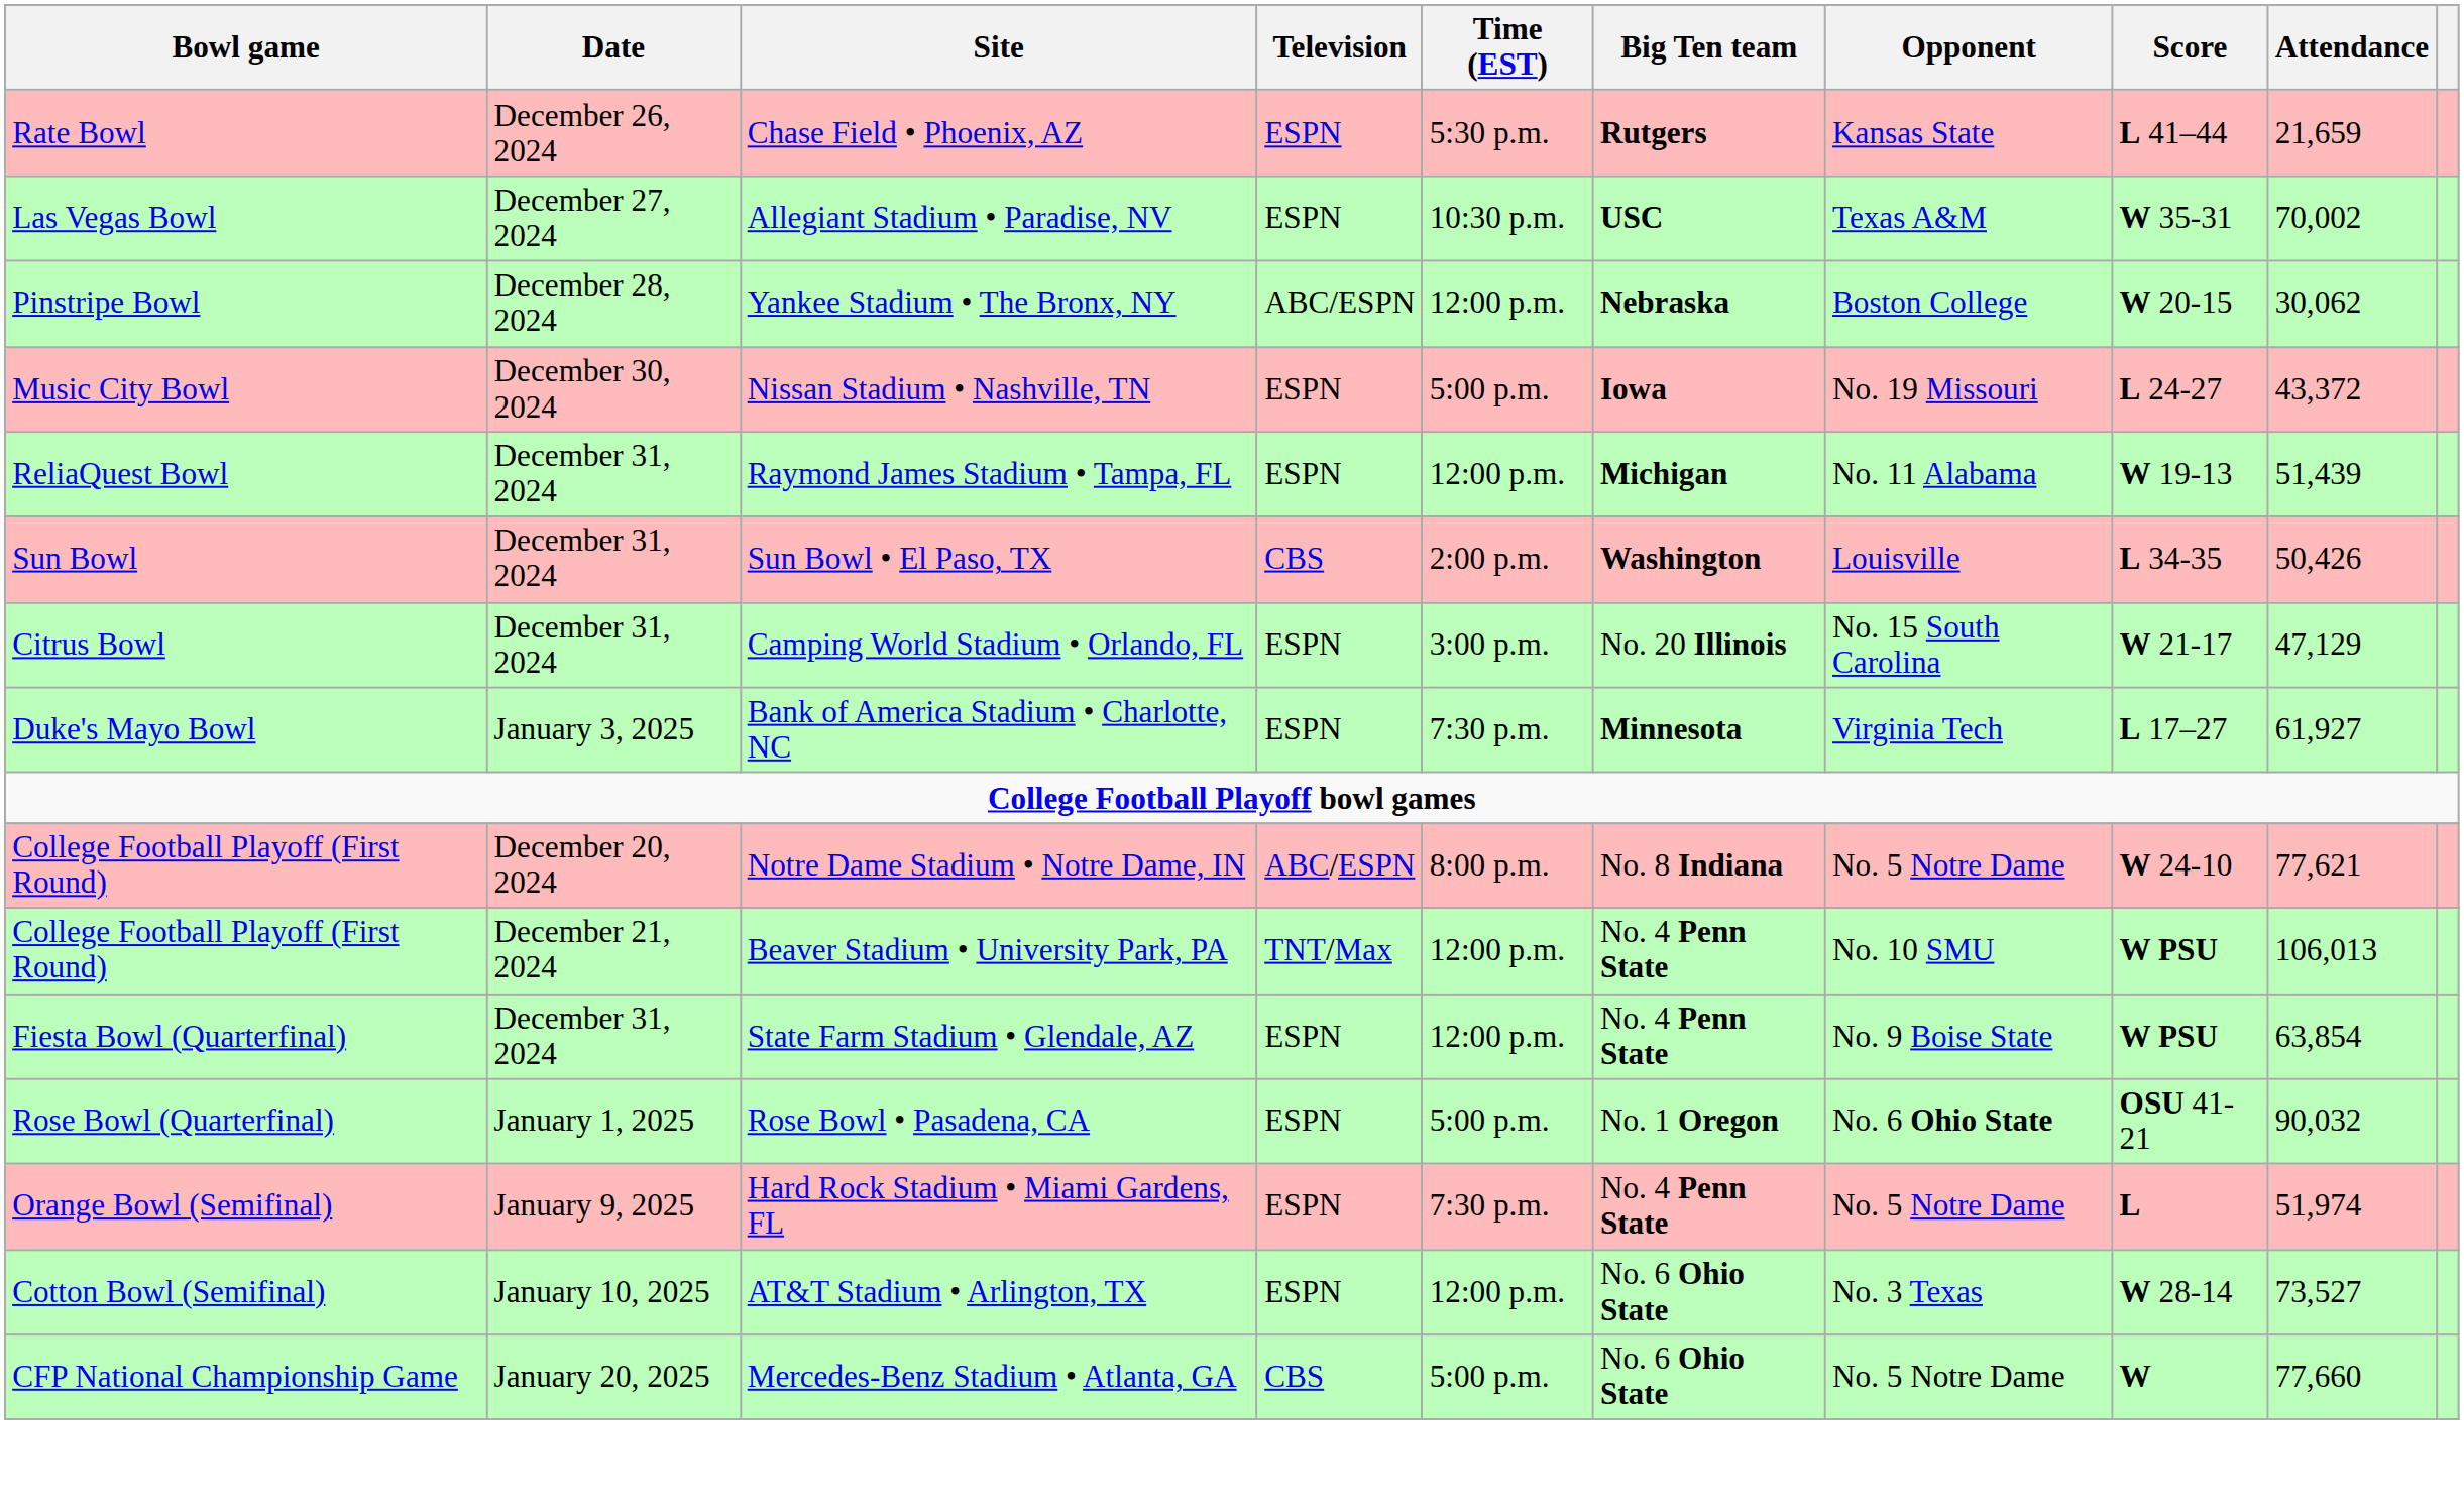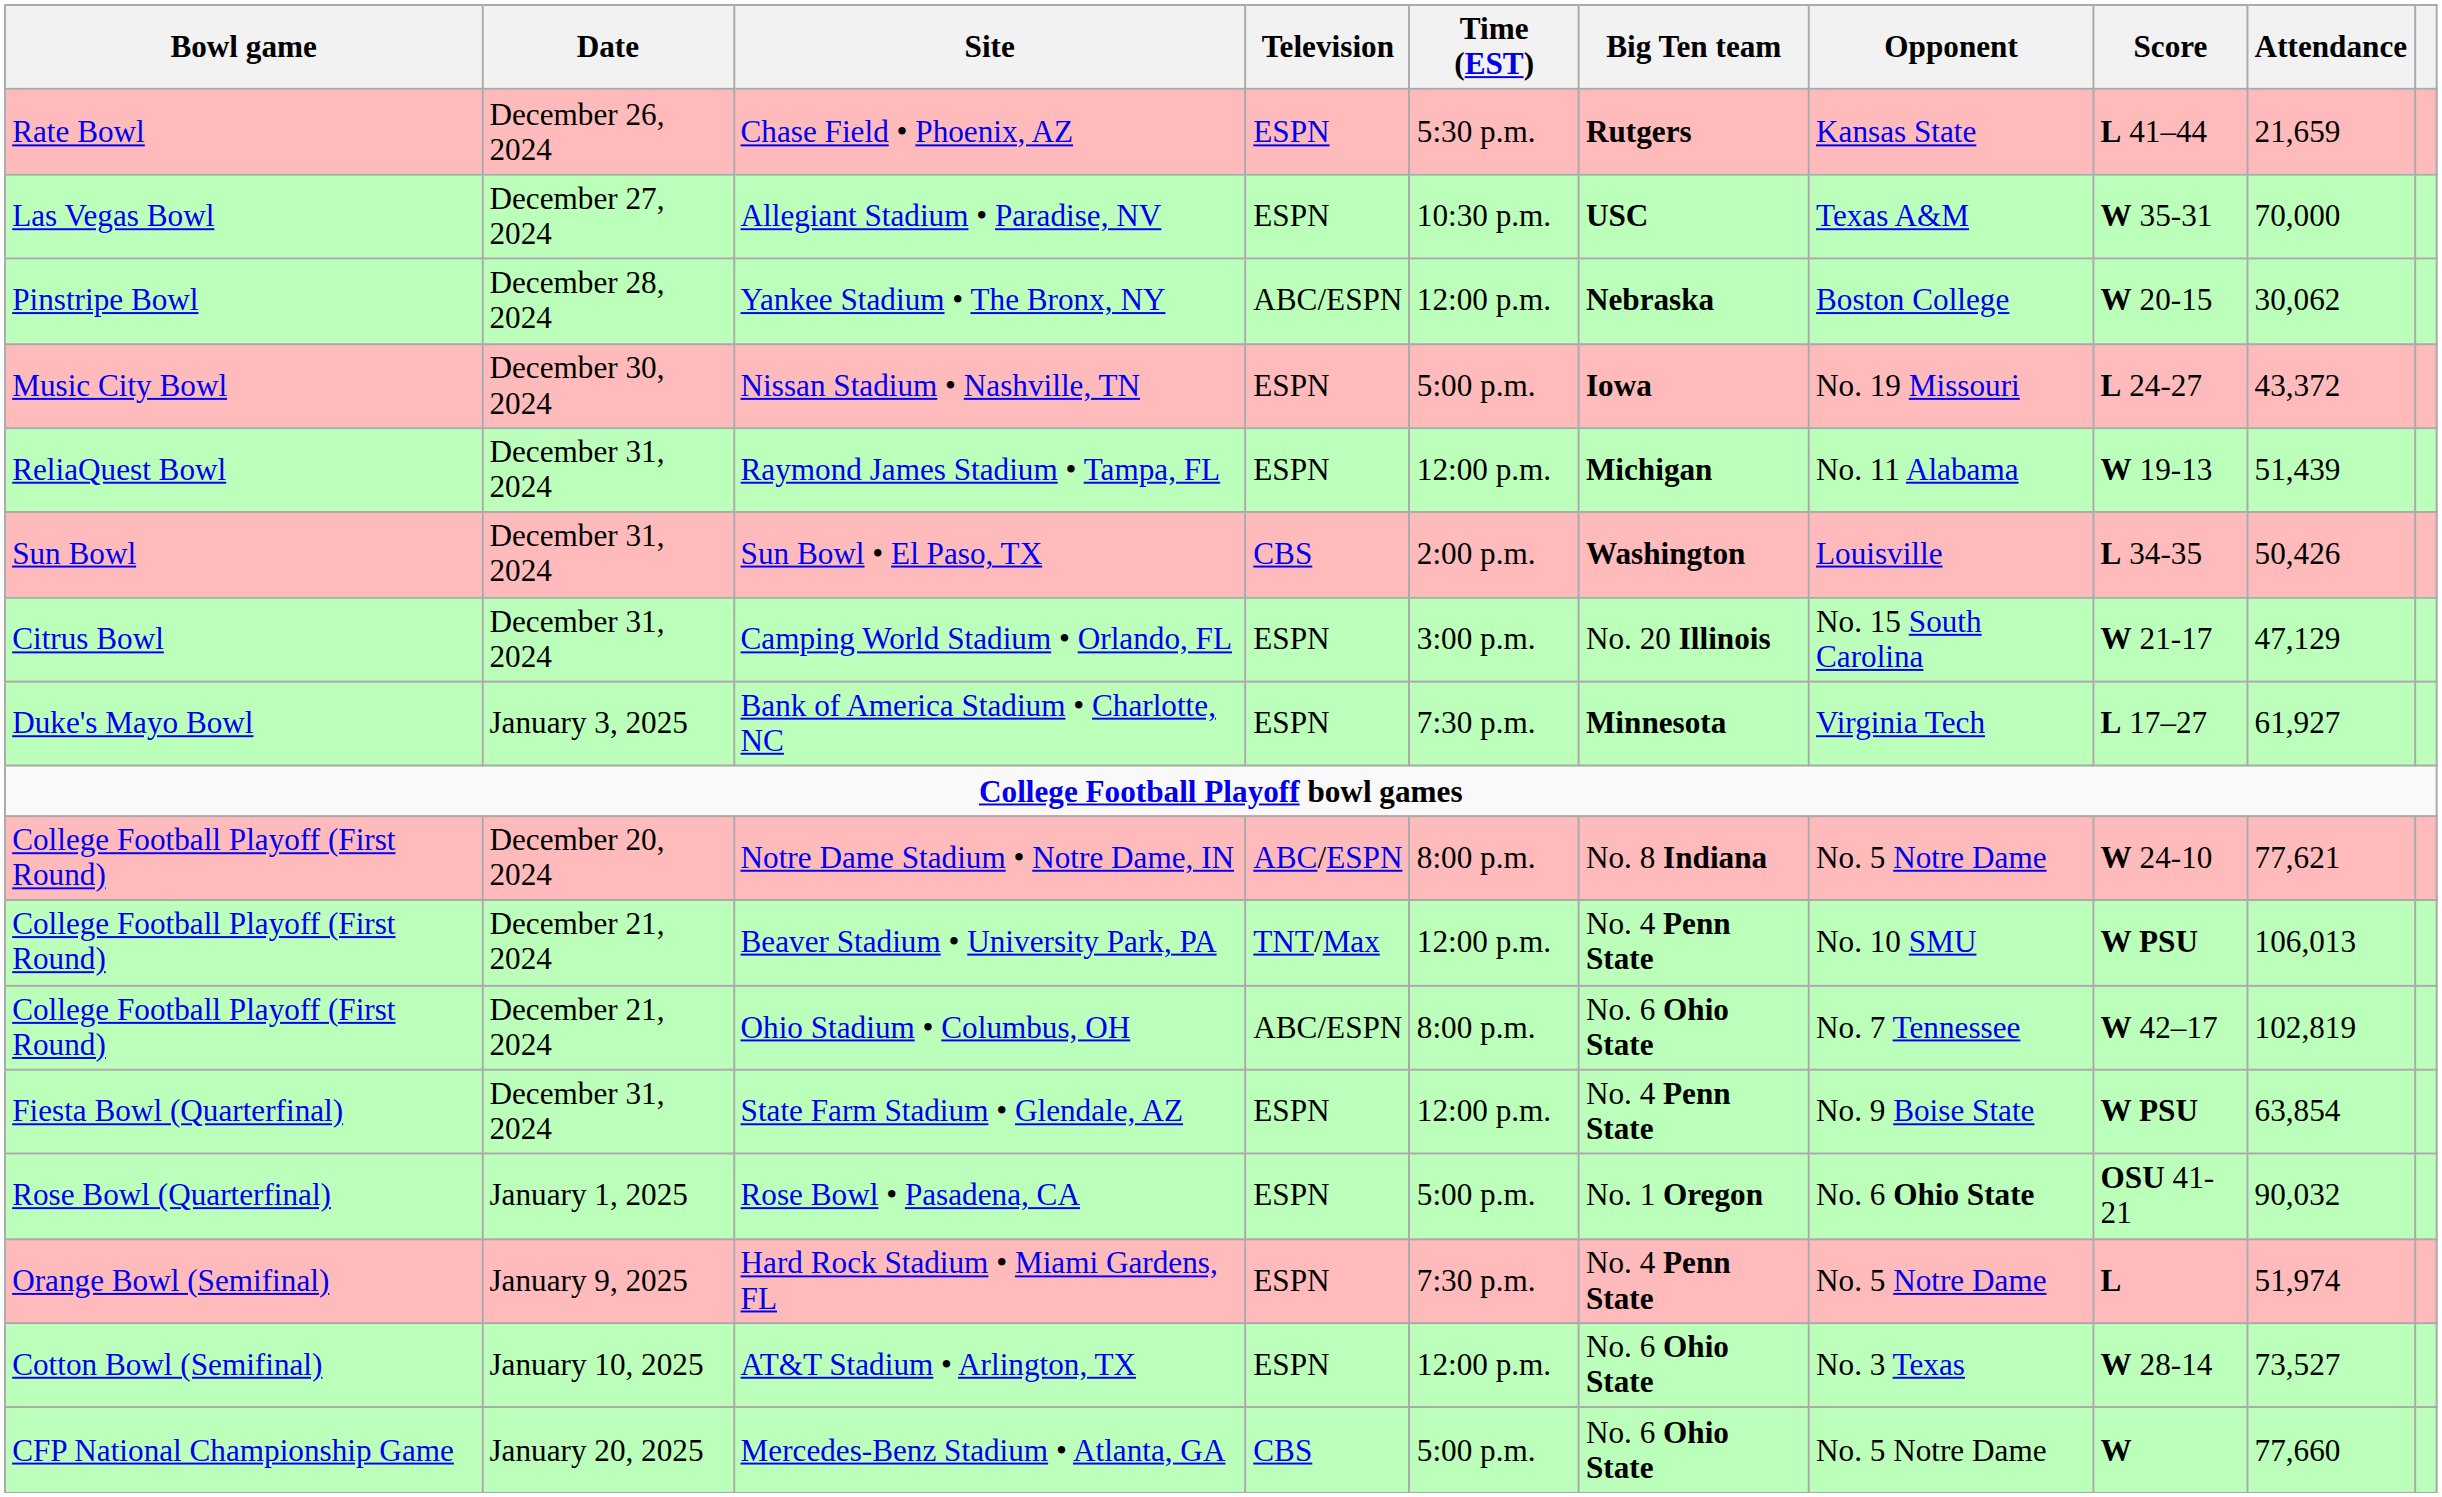Allegiant Stadium • Paradise, NV | Attendance: 70,002 -> 70,000
+ row: College Football Playoff (First Round) | December 21, 2024 | Ohio Stadium • Columbus, OH | ABC/ESPN | 8:00 p.m. | No. 6 Ohio State | No. 7 Tennessee | W 42–17 | 102,819
